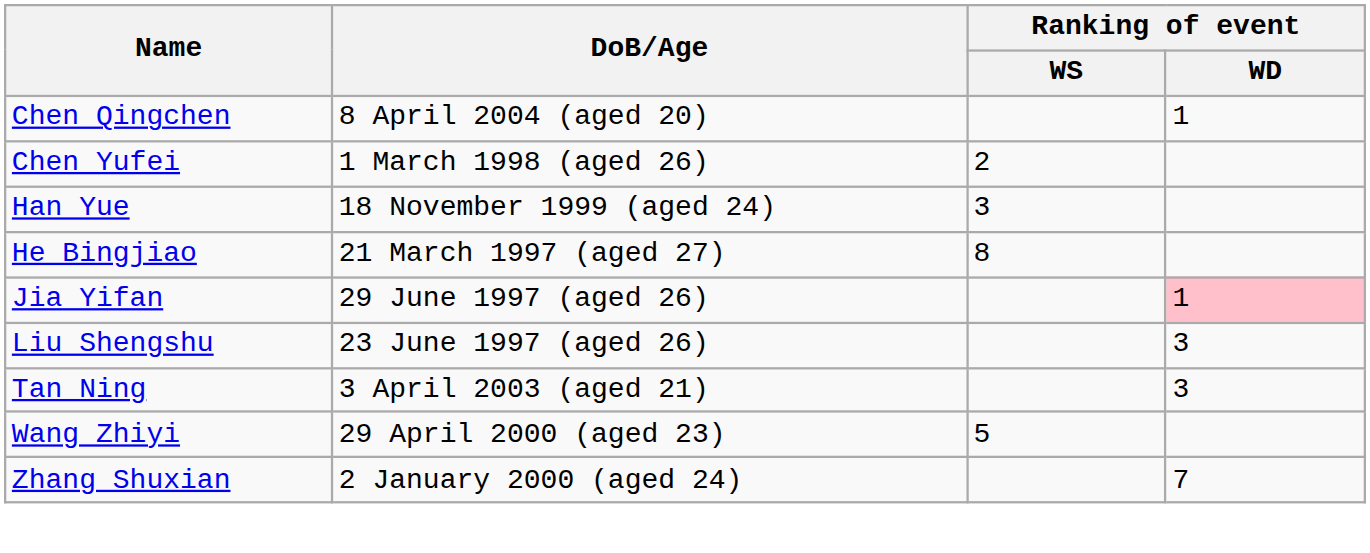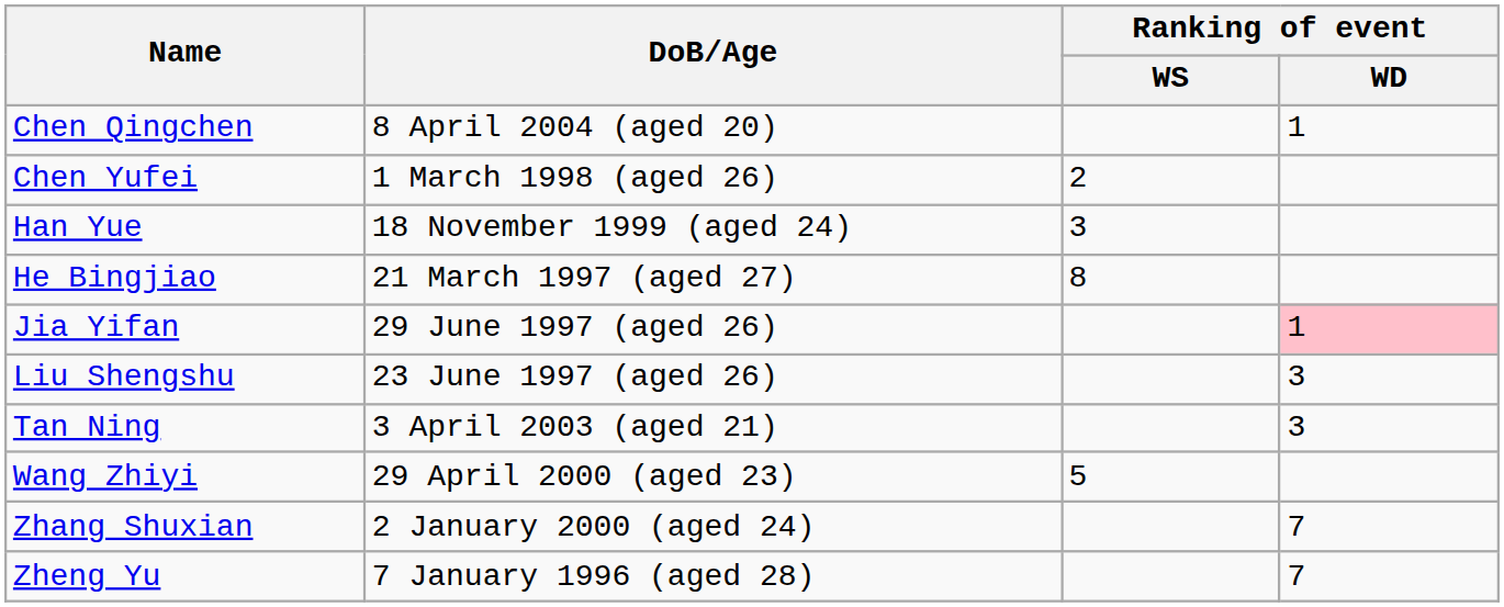+ row: Zheng Yu | 7 January 1996 (aged 28) | 7
